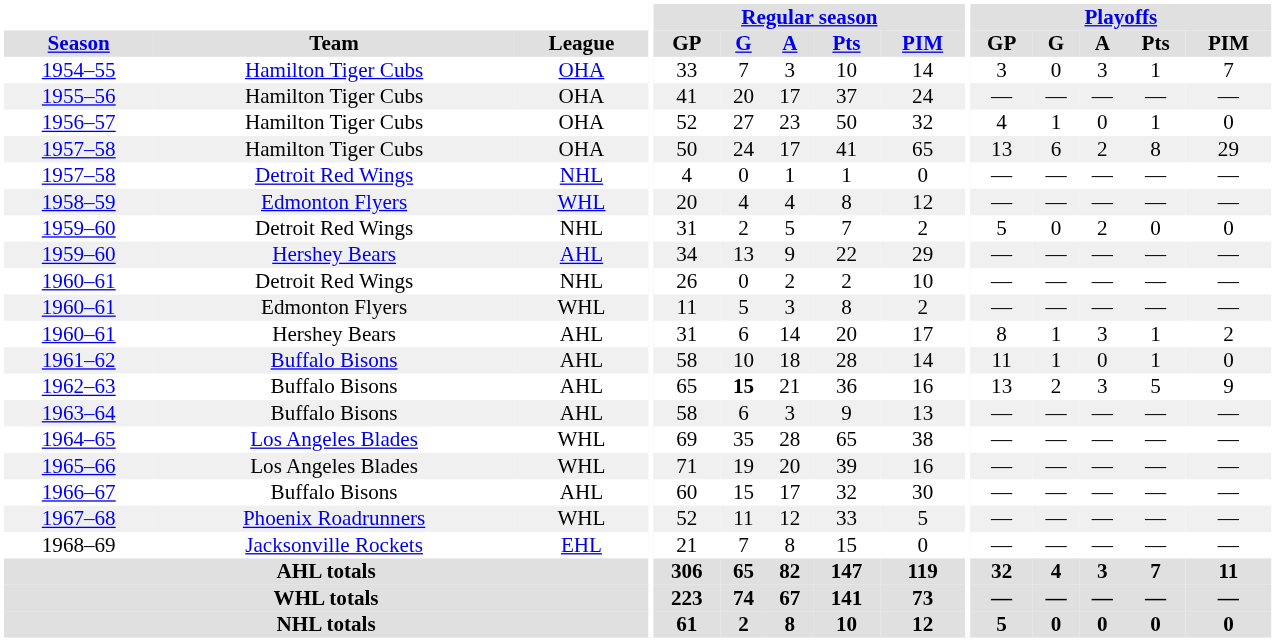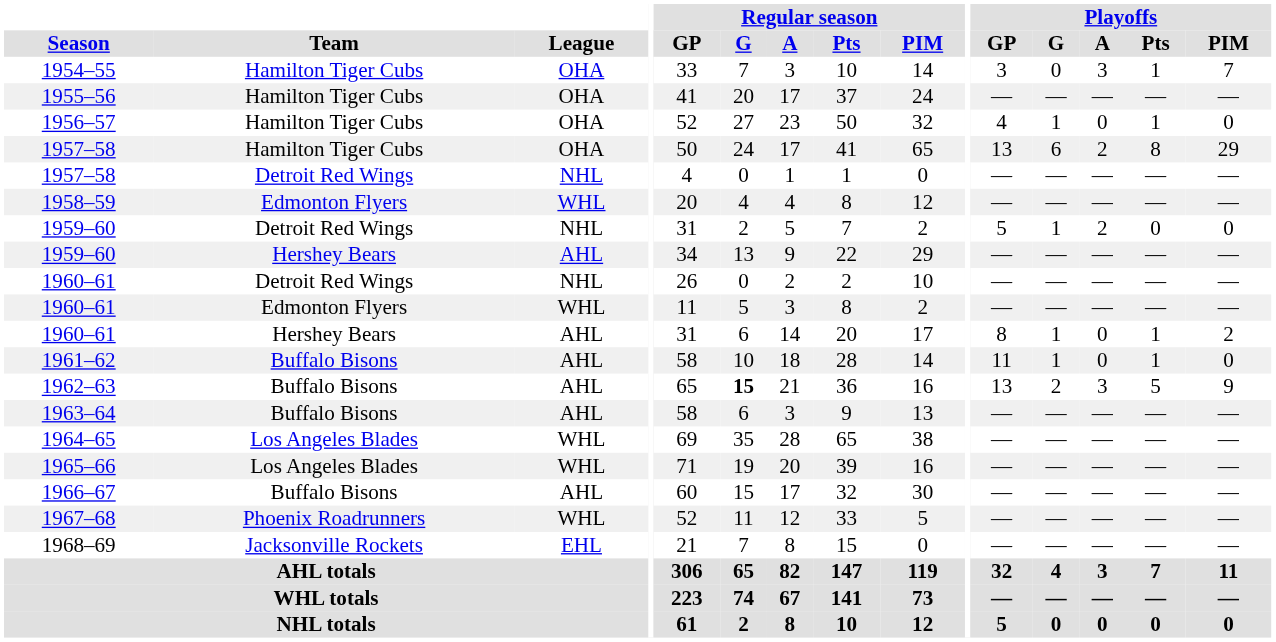1959–60 / Detroit Red Wings | Playoffs / G: 0 -> 1
1960–61 / Hershey Bears | Playoffs / A: 3 -> 0
